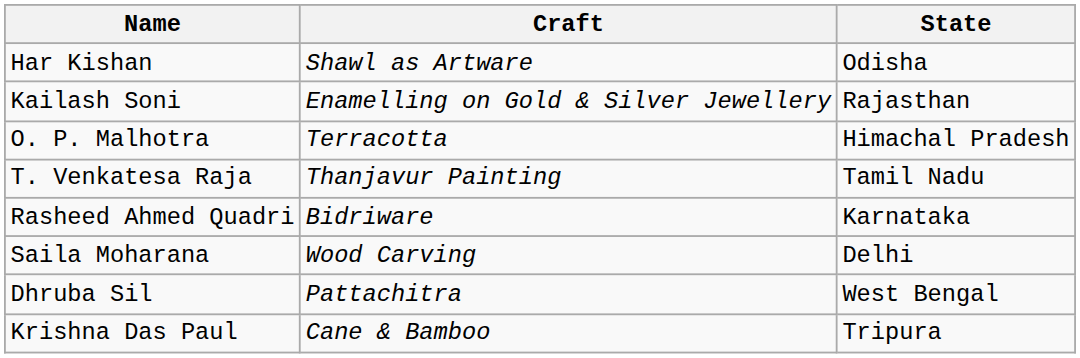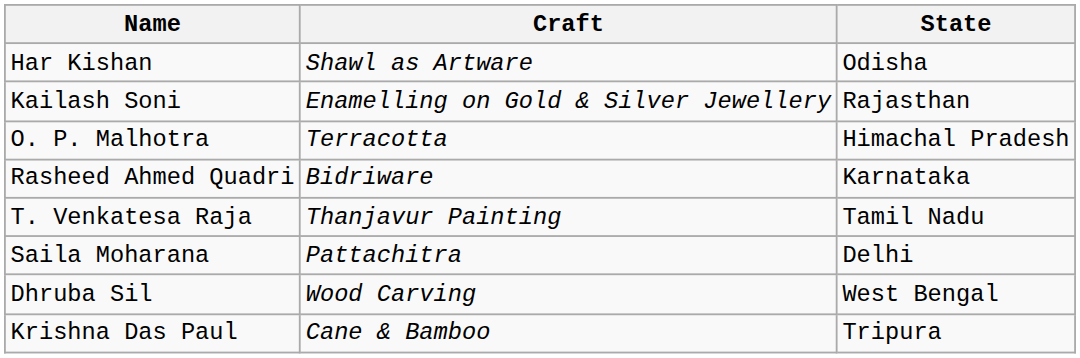rows swapped: Rasheed Ahmed Quadri <-> T. Venkatesa Raja
Saila Moharana | Craft: Wood Carving -> Pattachitra
Dhruba Sil | Craft: Pattachitra -> Wood Carving
